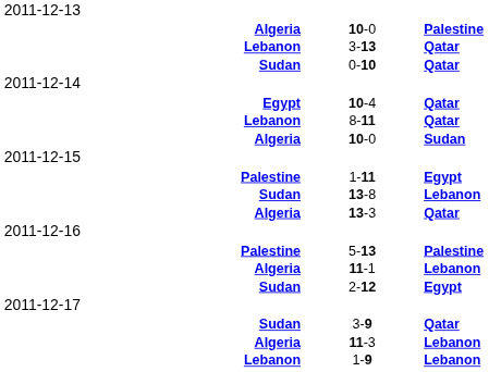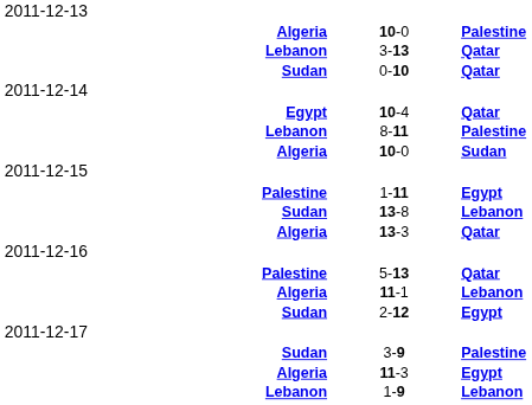8-11 | column 3: Qatar -> Palestine
5-13 | column 3: Palestine -> Qatar
3-9 | column 3: Qatar -> Palestine
11-3 | column 3: Lebanon -> Egypt
